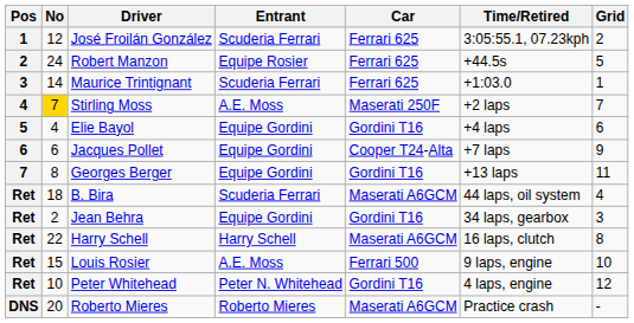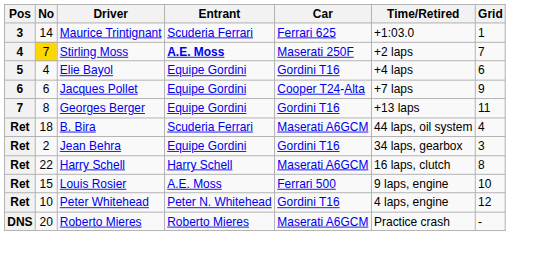- row: 1 | 12 | José Froilán González | Scuderia Ferrari | Ferrari 625 | 3:05:55.1, 07.23kph | 2
- row: 2 | 24 | Robert Manzon | Equipe Rosier | Ferrari 625 | +44.5s | 5
Stirling Moss | Entrant: normal -> bold
